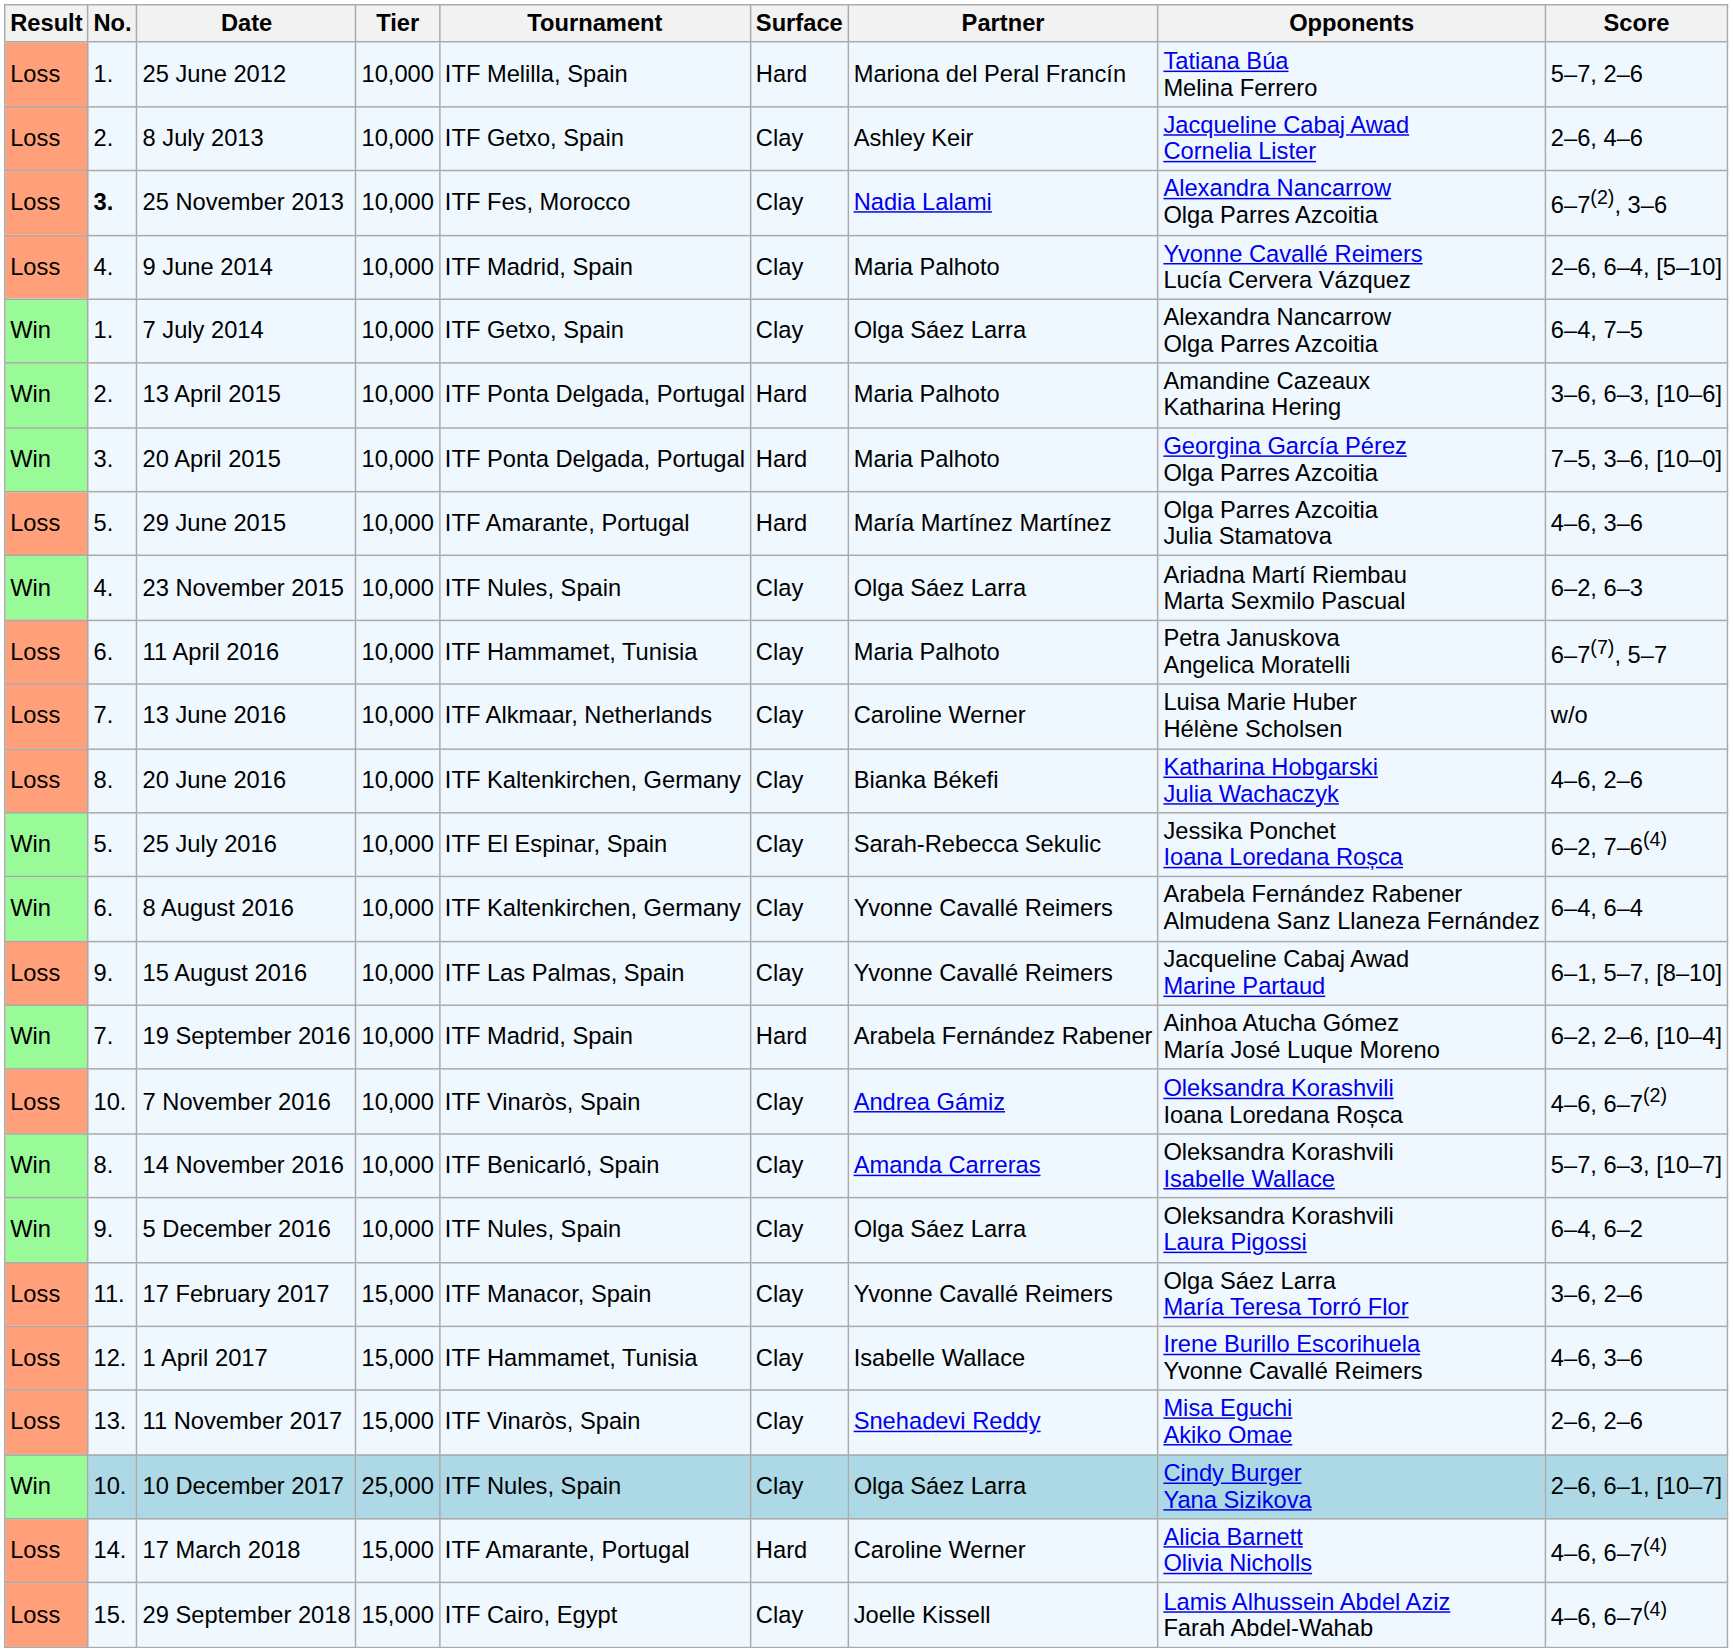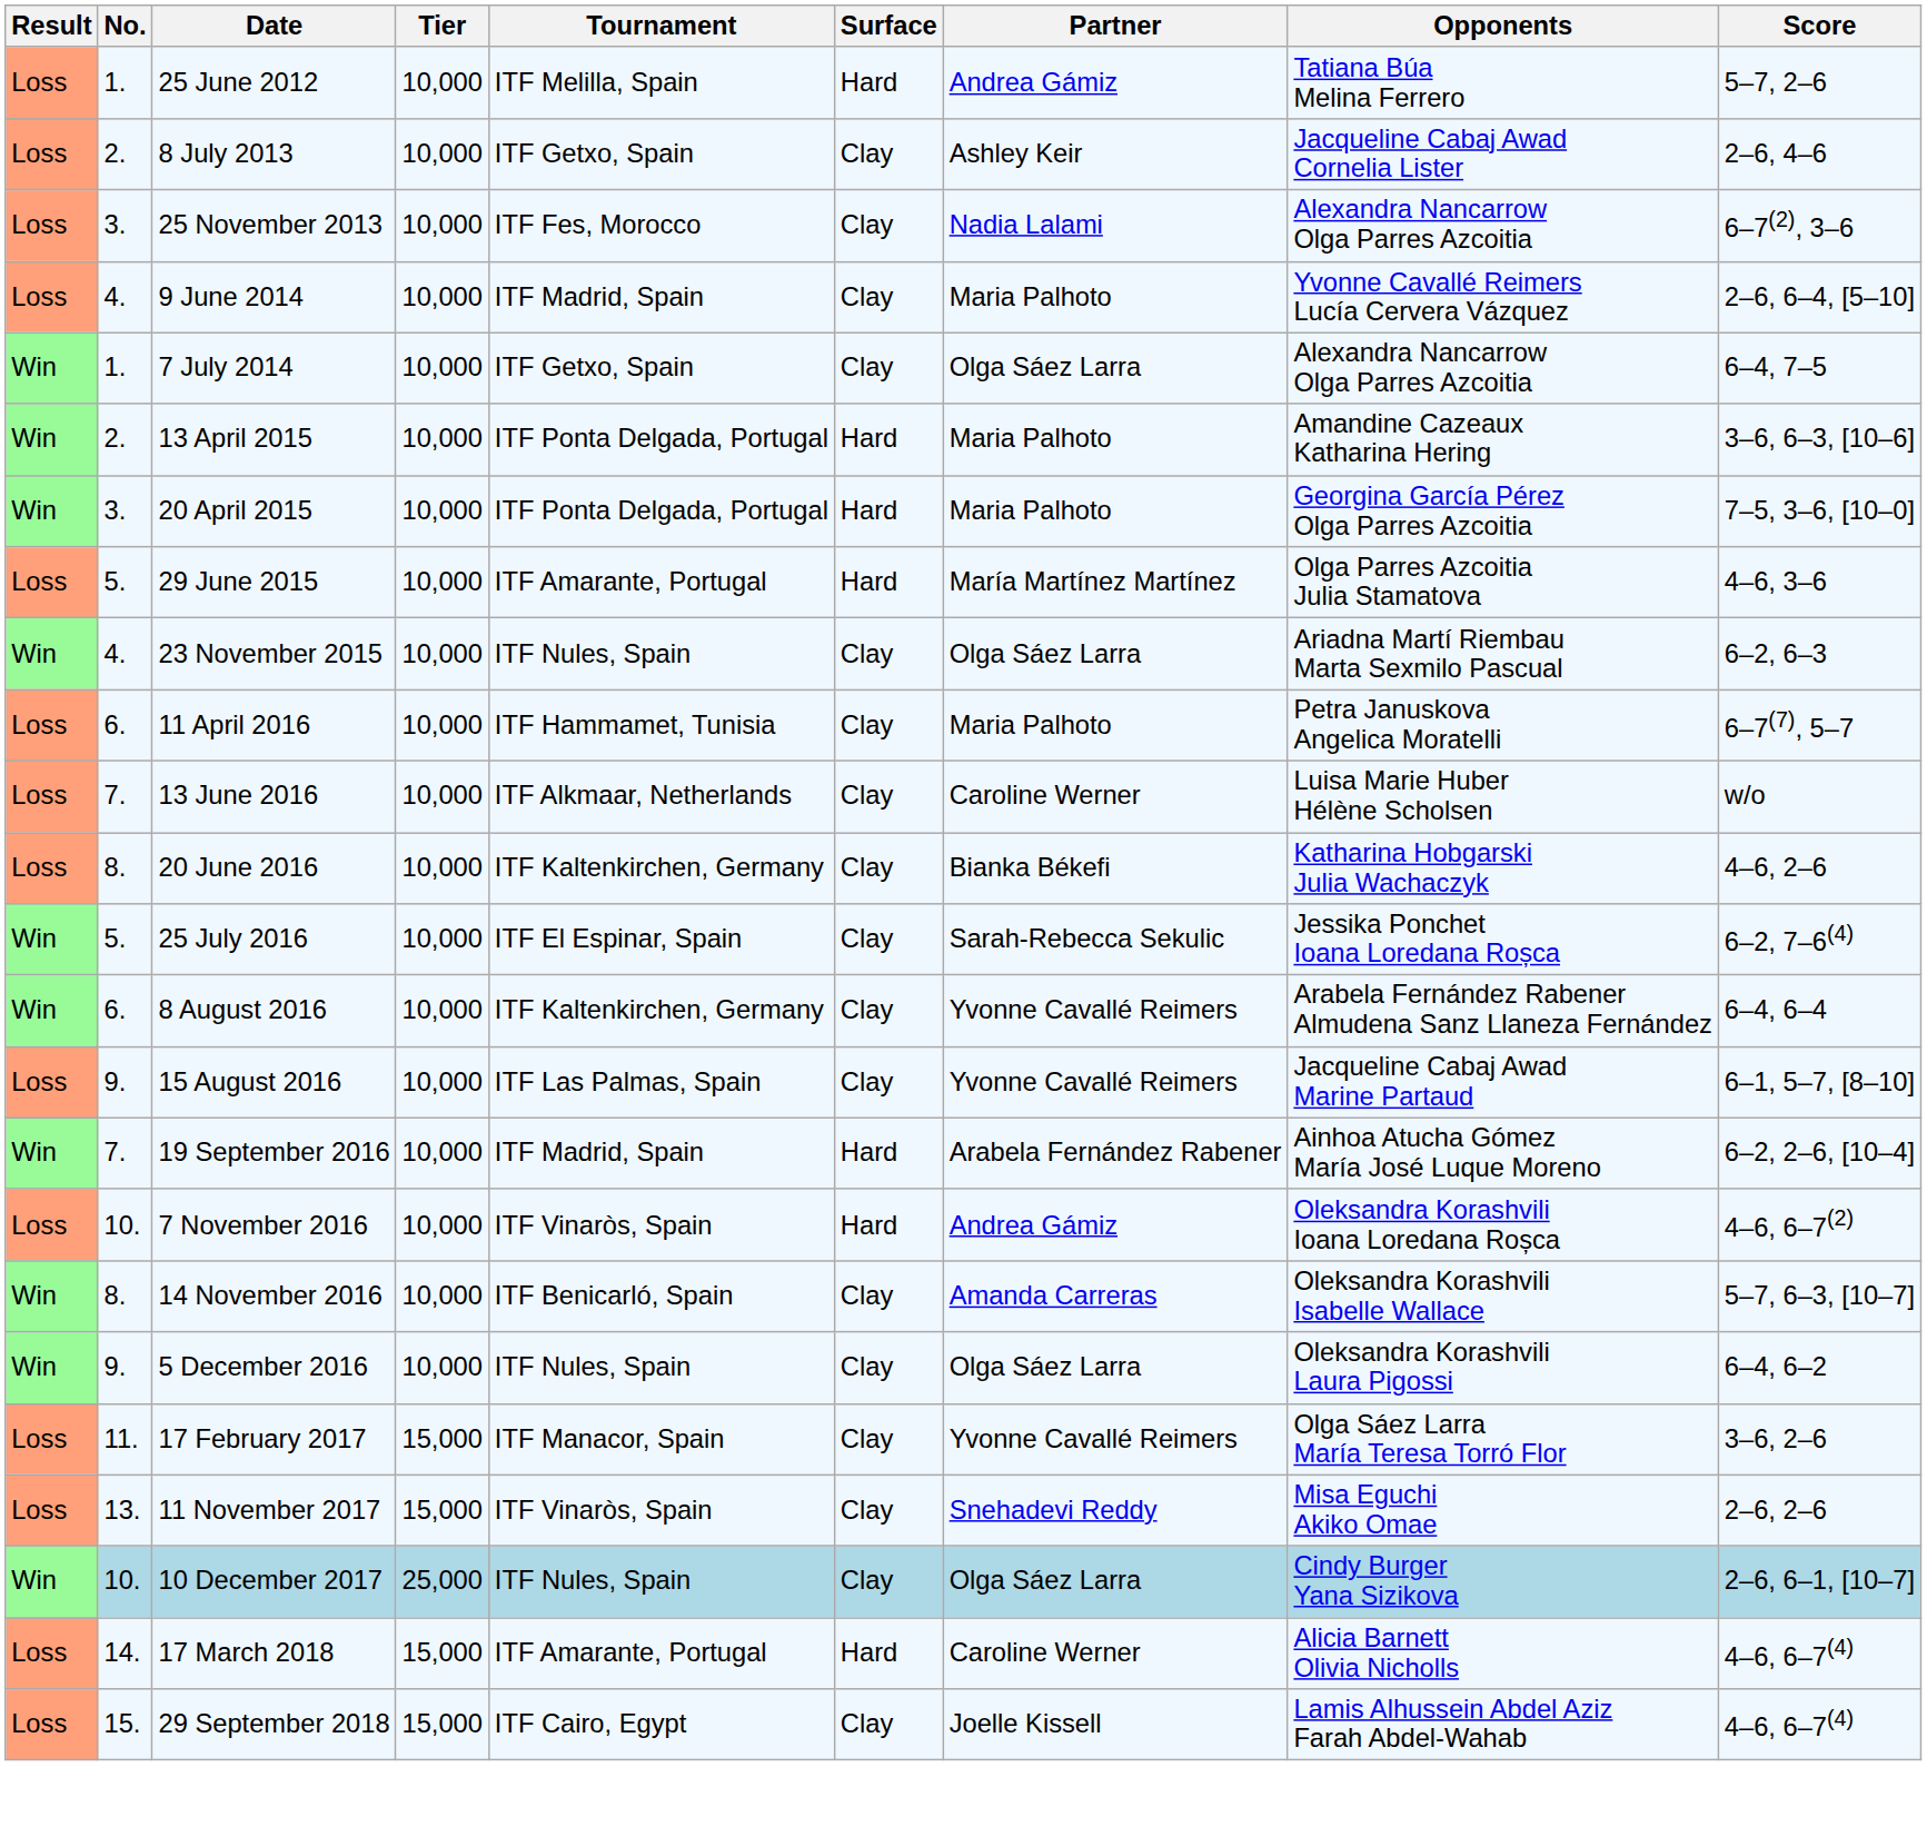25 June 2012 | Partner: Mariona del Peral Francín -> Andrea Gámiz
25 November 2013 | No.: bold -> normal
7 November 2016 | Surface: Clay -> Hard
- row: Loss | 12. | 1 April 2017 | 15,000 | ITF Hammamet, Tunisia | Clay | Isabelle Wallace | Irene Burillo Escorihuela Yvonne Cavallé Reimers | 4–6, 3–6
